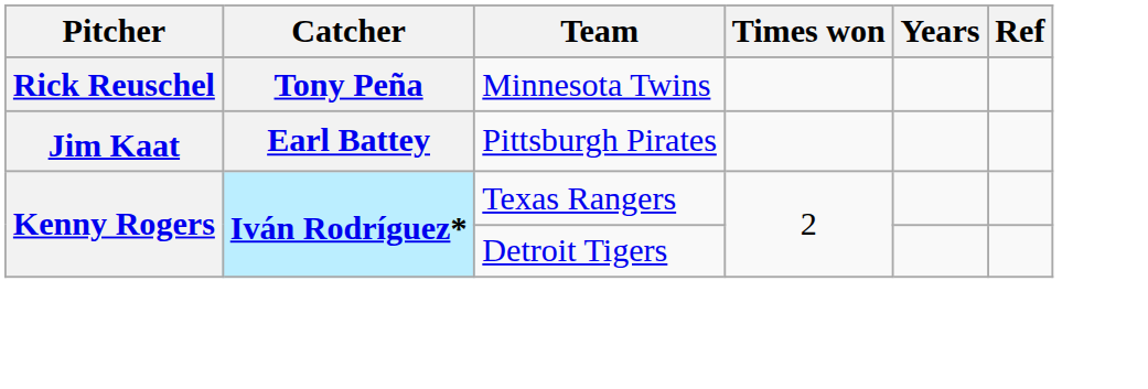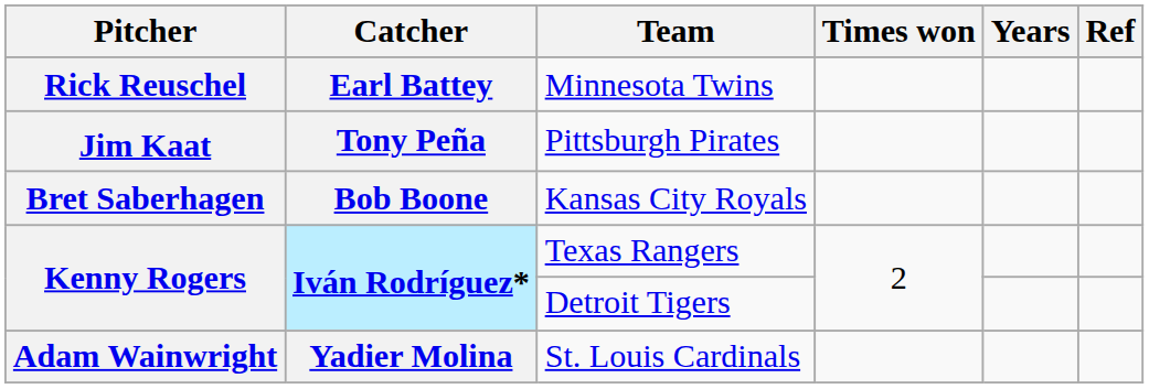Minnesota Twins | Catcher: Tony Peña -> Earl Battey
Pittsburgh Pirates | Catcher: Earl Battey -> Tony Peña
+ row: Bret Saberhagen | Bob Boone | Kansas City Royals
+ row: Adam Wainwright | Yadier Molina | St. Louis Cardinals
